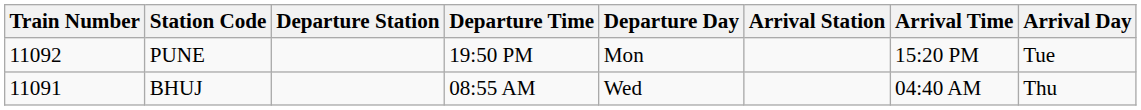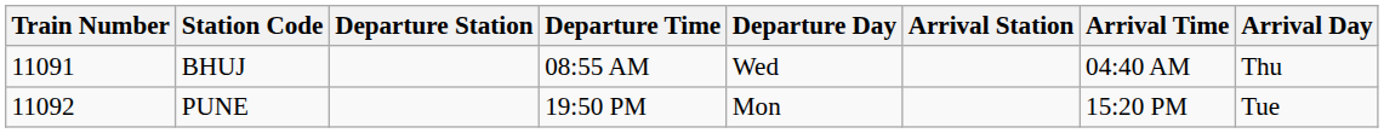rows swapped: BHUJ <-> PUNE
